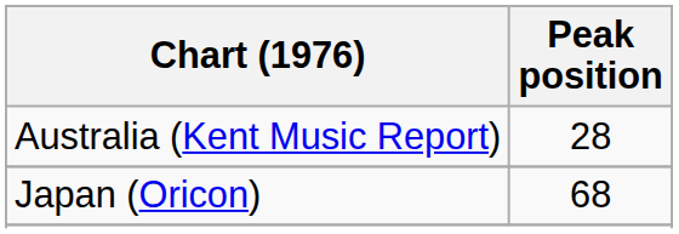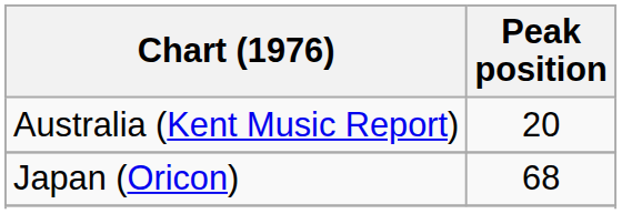Australia (Kent Music Report) | Peak position: 28 -> 20
